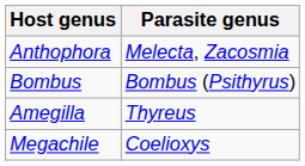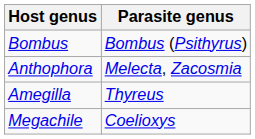rows swapped: Bombus <-> Anthophora
